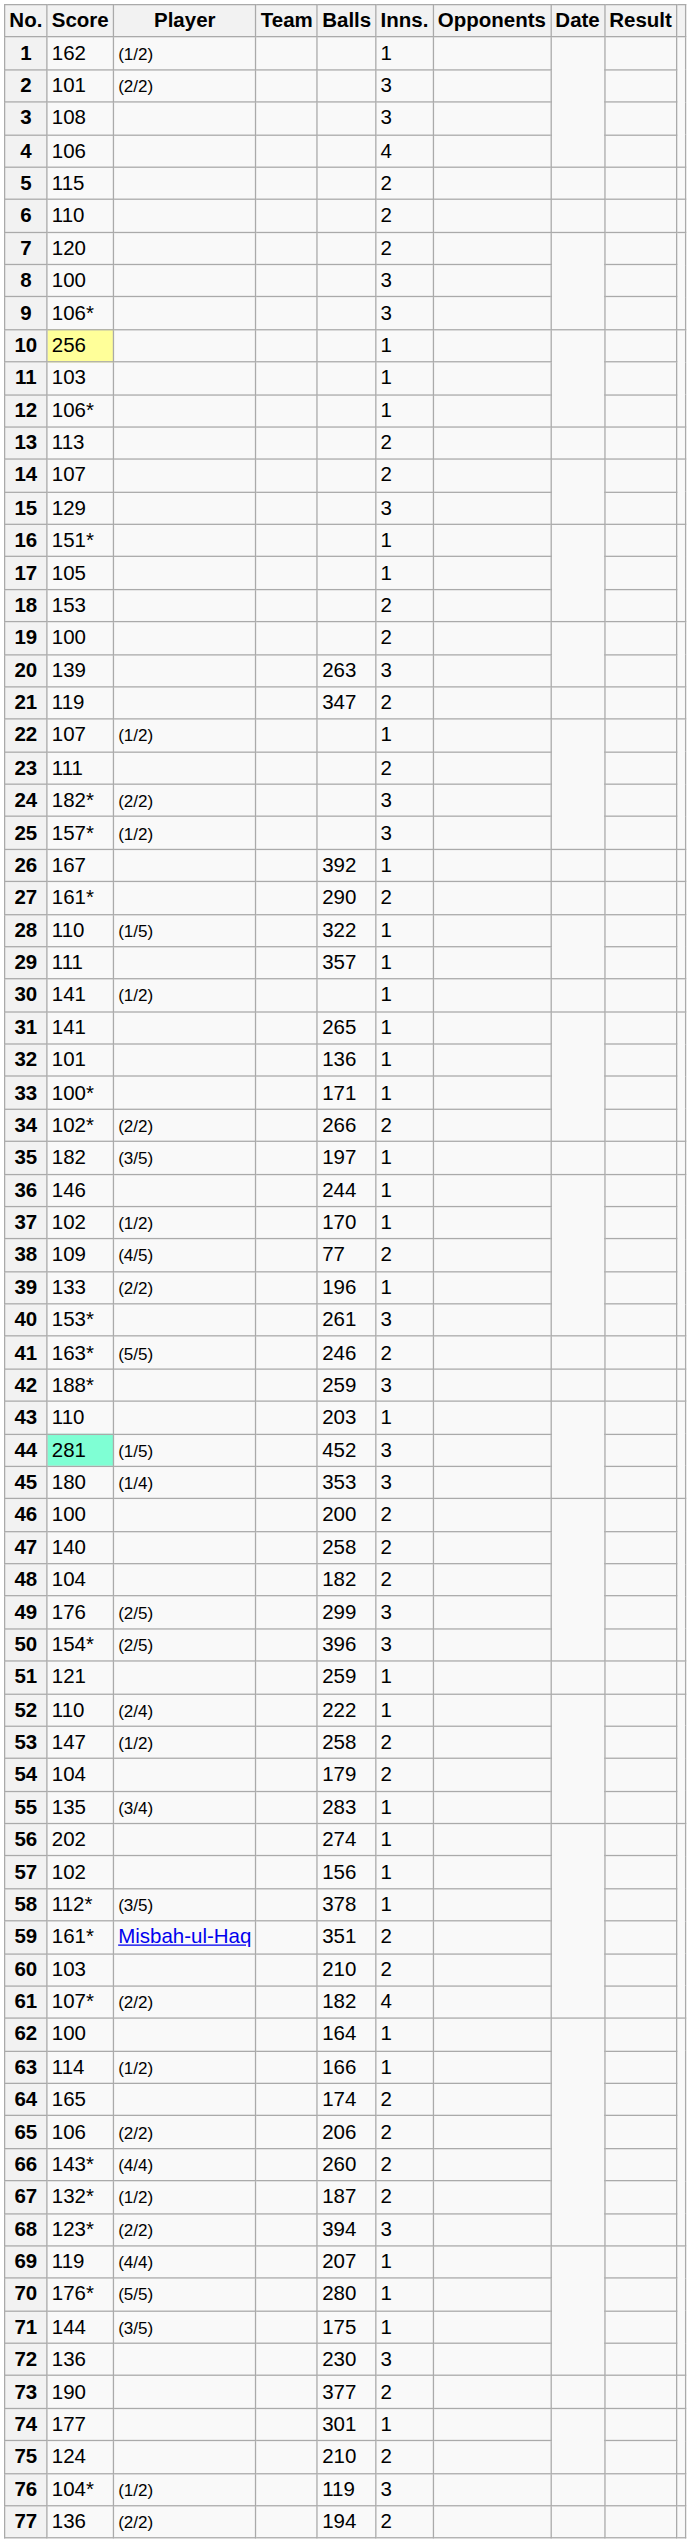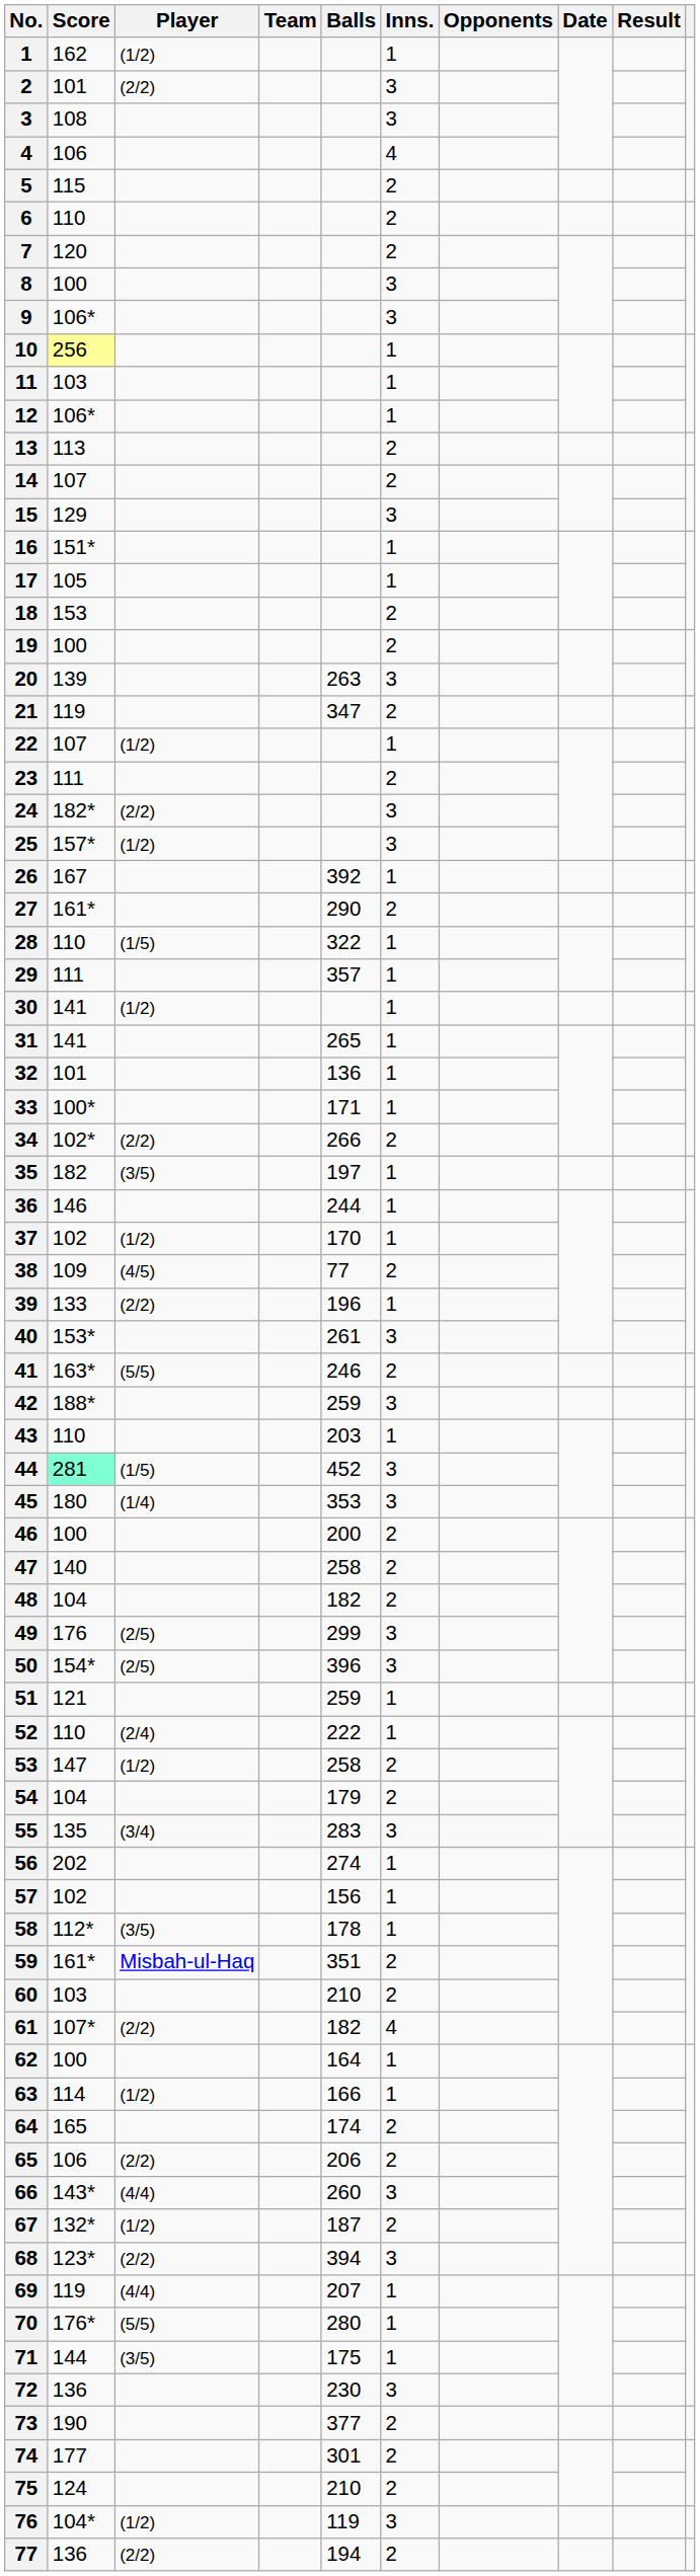55 | Inns.: 1 -> 3
58 | Balls: 378 -> 178
66 | Inns.: 2 -> 3
74 | Inns.: 1 -> 2
